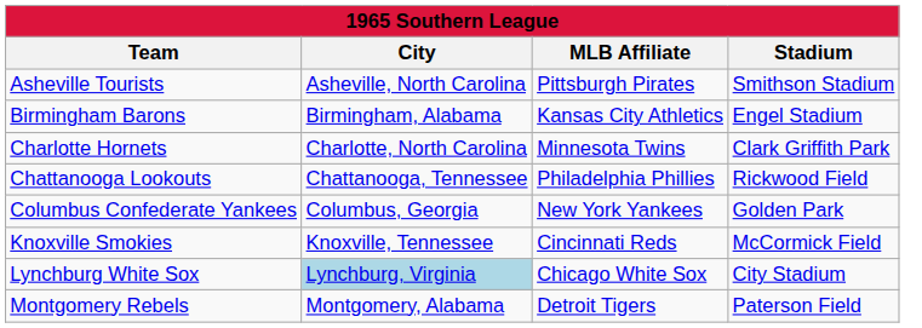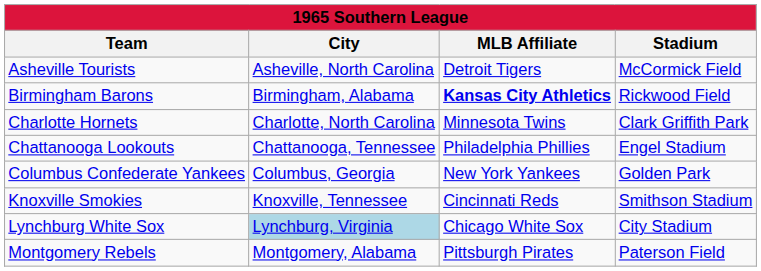Asheville Tourists | MLB Affiliate: Pittsburgh Pirates -> Detroit Tigers
Asheville Tourists | Stadium: Smithson Stadium -> McCormick Field
Birmingham Barons | MLB Affiliate: normal -> bold
Birmingham Barons | Stadium: Engel Stadium -> Rickwood Field
Chattanooga Lookouts | Stadium: Rickwood Field -> Engel Stadium
Knoxville Smokies | Stadium: McCormick Field -> Smithson Stadium
Montgomery Rebels | MLB Affiliate: Detroit Tigers -> Pittsburgh Pirates
